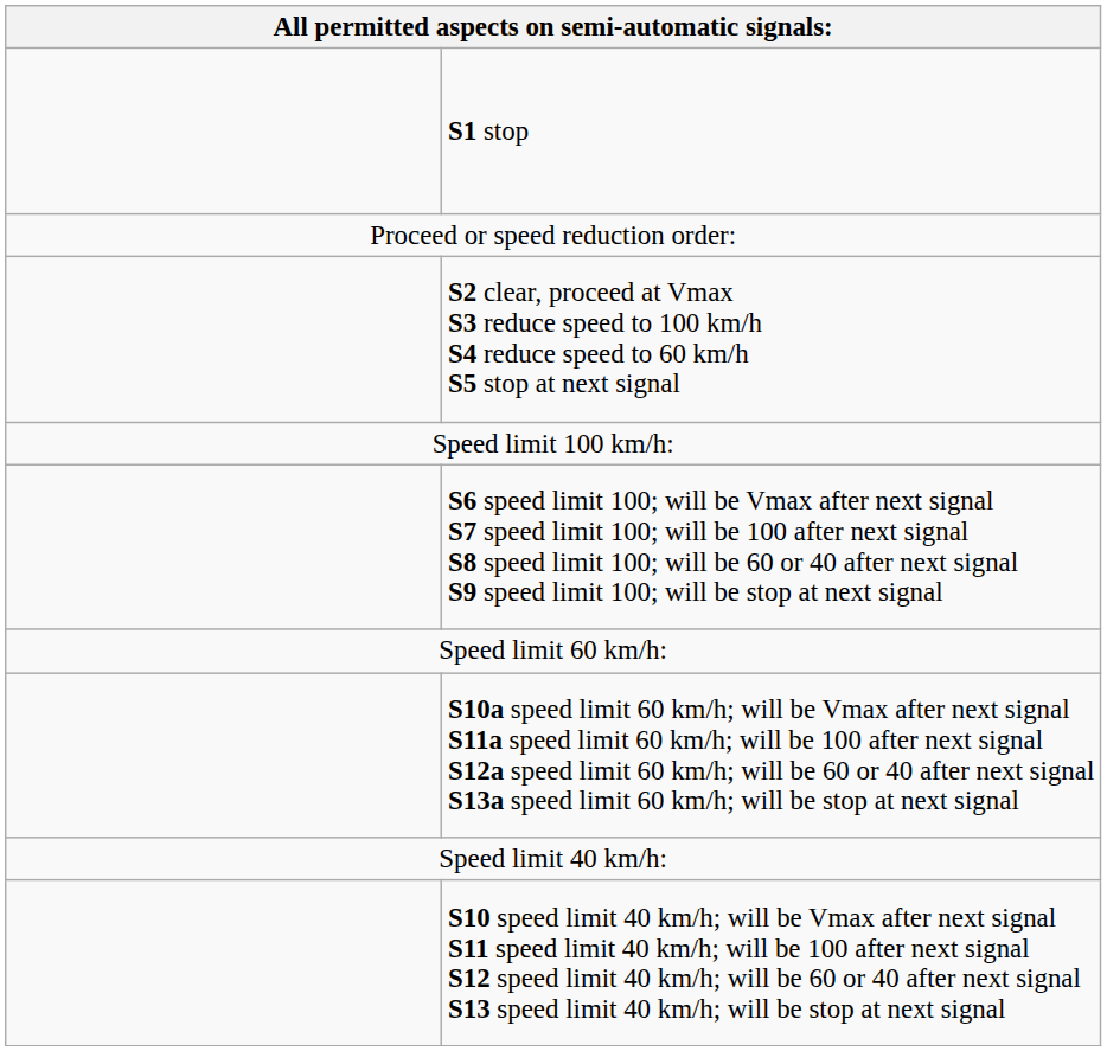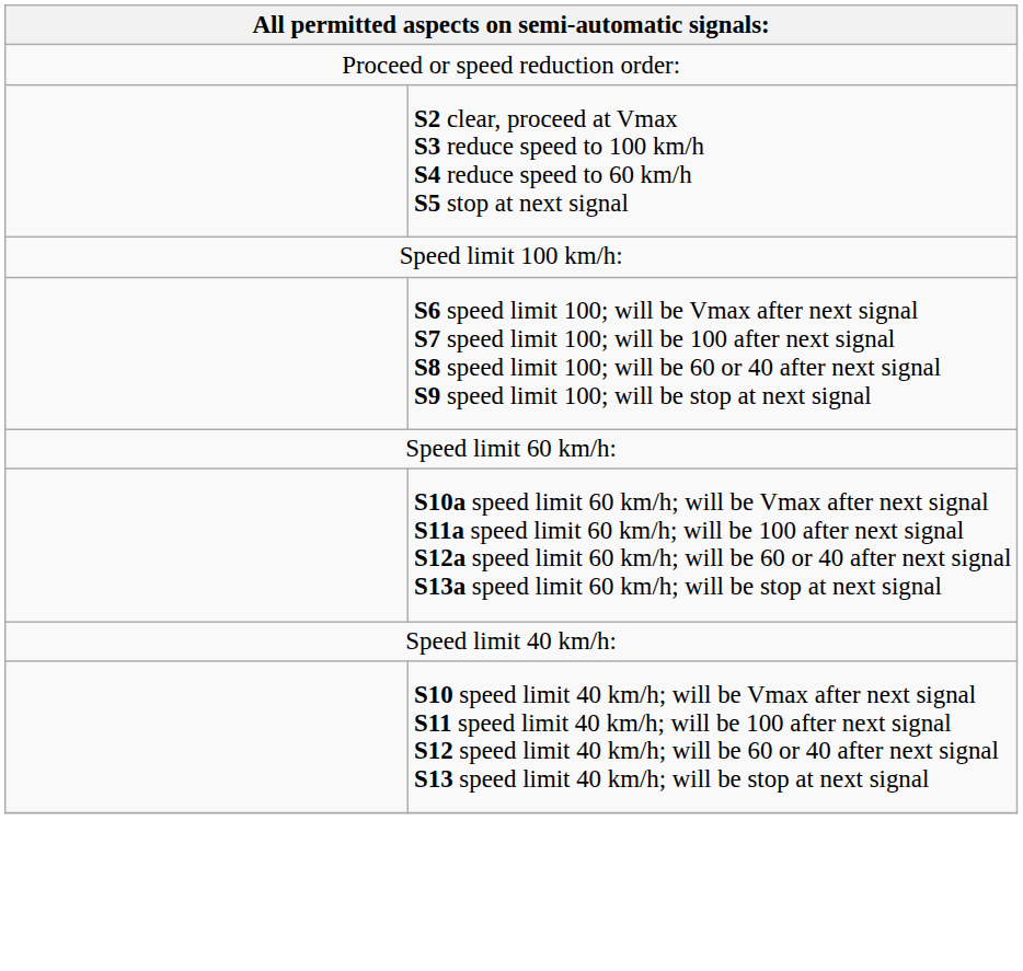- row: S1 stop
